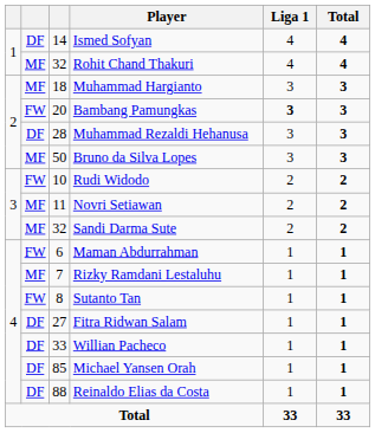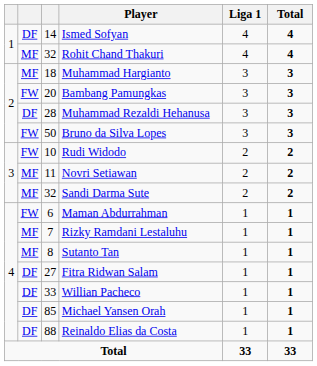Bambang Pamungkas | Liga 1: bold -> normal
Bruno da Silva Lopes | column 2: MF -> FW
Sutanto Tan | column 2: FW -> MF
